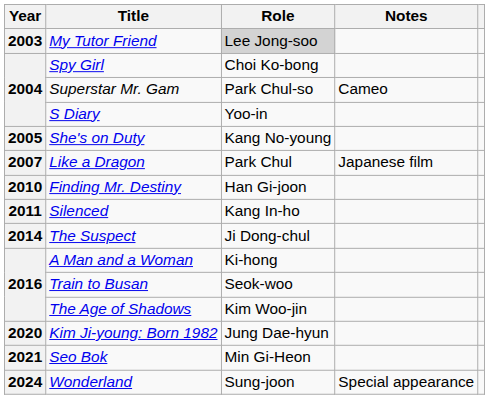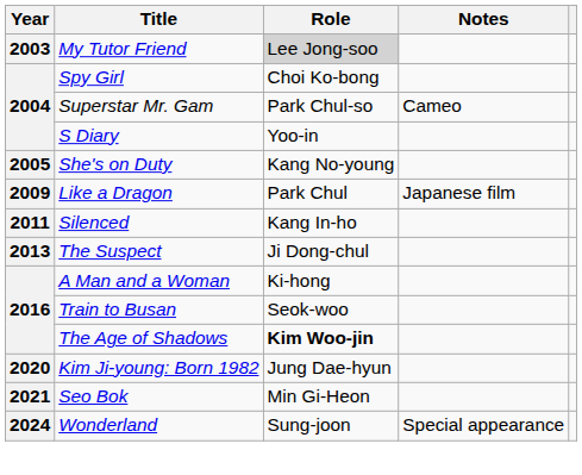Like a Dragon | Year: 2007 -> 2009
- row: 2010 | Finding Mr. Destiny | Han Gi-joon
The Suspect | Year: 2014 -> 2013
The Age of Shadows | Role: normal -> bold
